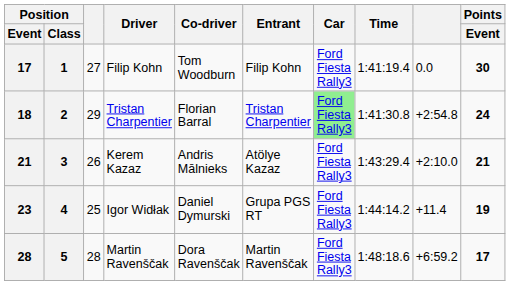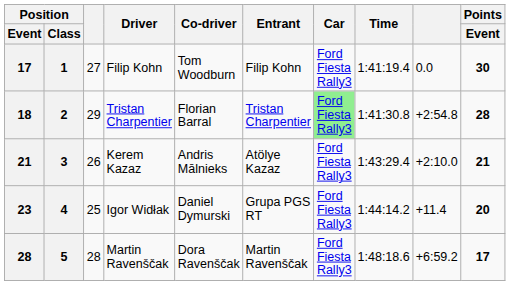18 | Points / Event: 24 -> 28
23 | Points / Event: 19 -> 20
